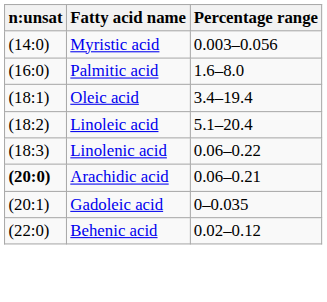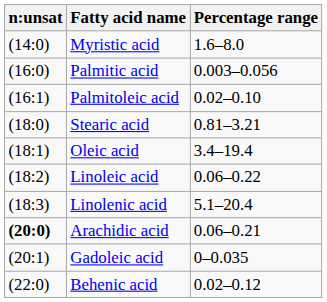Myristic acid | Percentage range: 0.003–0.056 -> 1.6–8.0
Palmitic acid | Percentage range: 1.6–8.0 -> 0.003–0.056
+ row: (16:1) | Palmitoleic acid | 0.02–0.10
+ row: (18:0) | Stearic acid | 0.81–3.21
Linoleic acid | Percentage range: 5.1–20.4 -> 0.06–0.22
Linolenic acid | Percentage range: 0.06–0.22 -> 5.1–20.4
